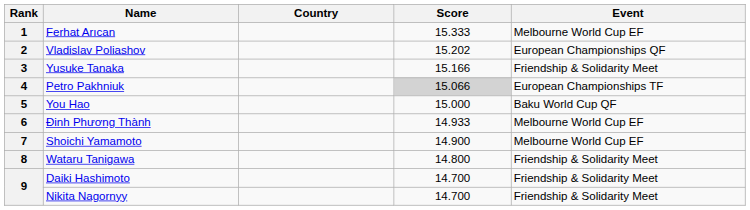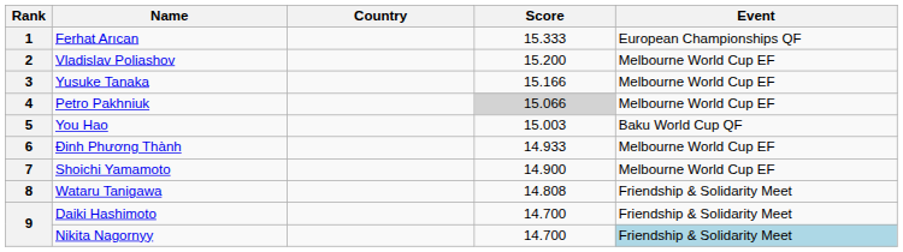1 | Event: Melbourne World Cup EF -> European Championships QF
2 | Score: 15.202 -> 15.200
2 | Event: European Championships QF -> Melbourne World Cup EF
3 | Event: Friendship & Solidarity Meet -> Melbourne World Cup EF
4 | Event: European Championships TF -> Melbourne World Cup EF
5 | Score: 15.000 -> 15.003
8 | Score: 14.800 -> 14.808
9 / Nikita Nagornyy | Event: no background -> lightblue background
